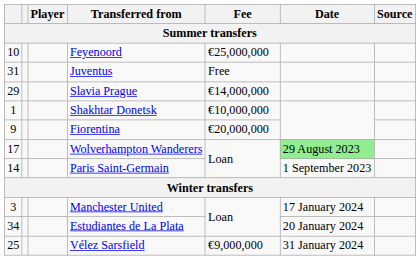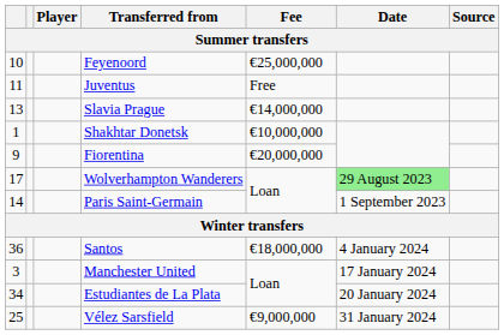Juventus | column 1: 31 -> 11
Slavia Prague | column 1: 29 -> 13
+ row: 36 | Santos | €18,000,000 | 4 January 2024
